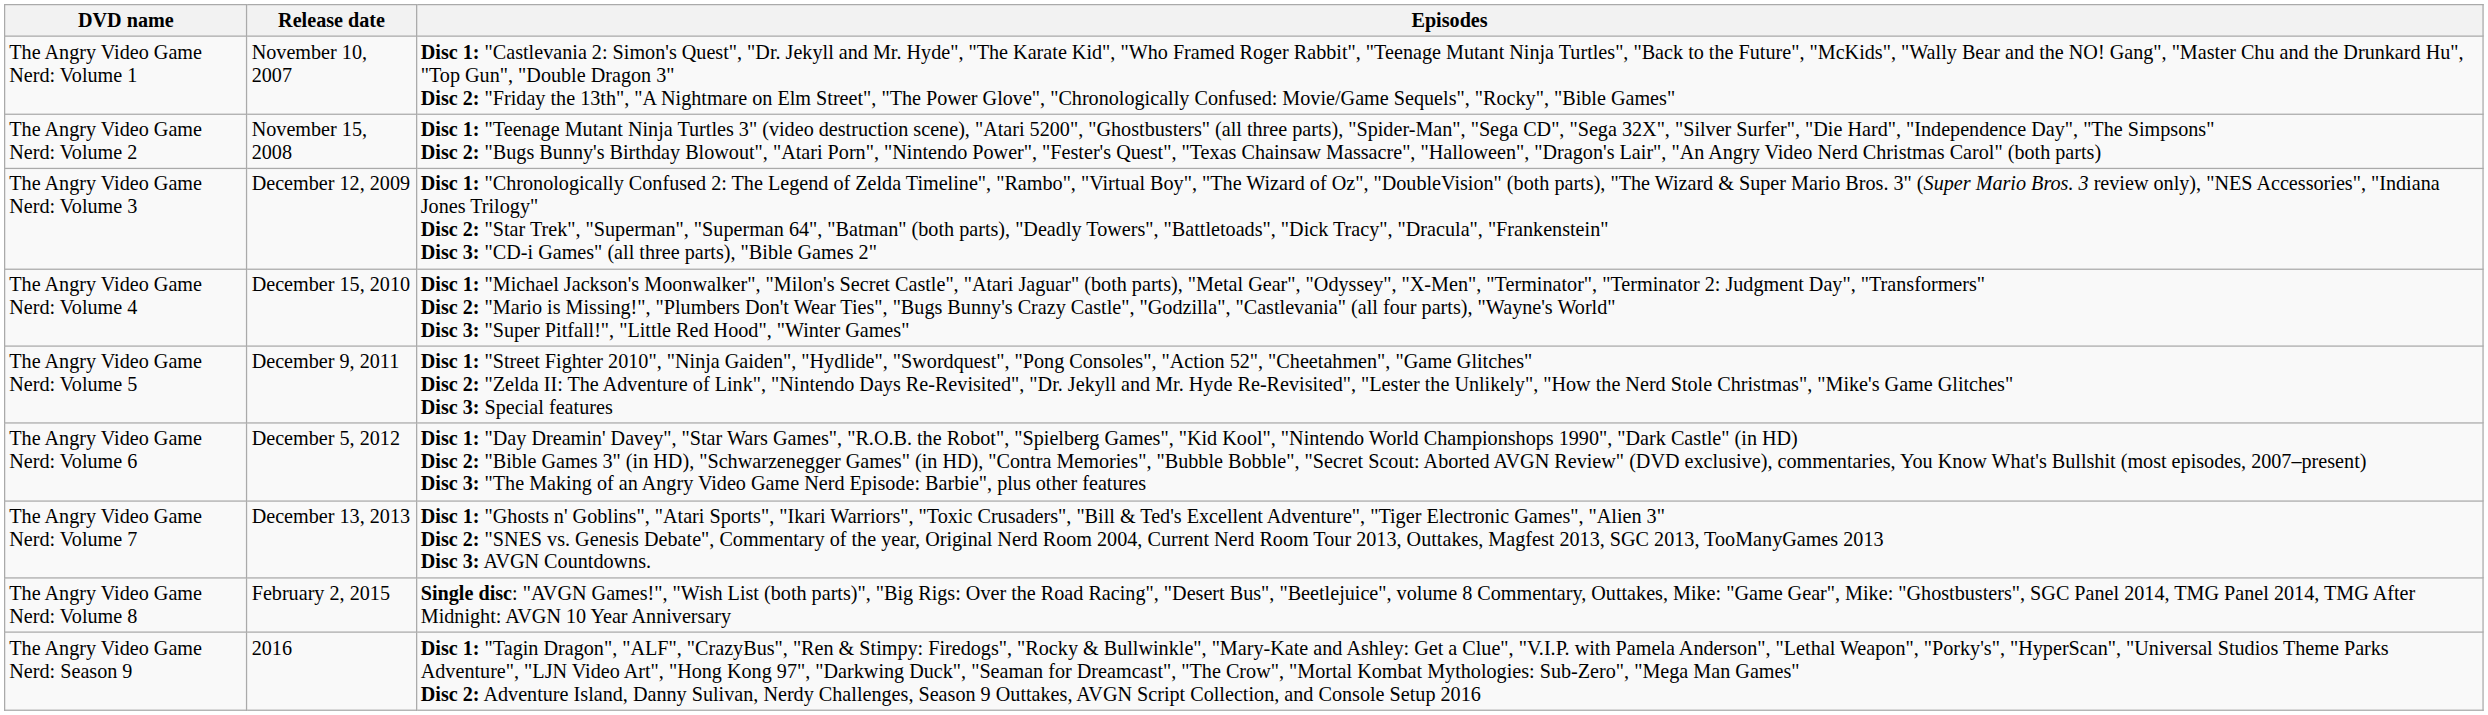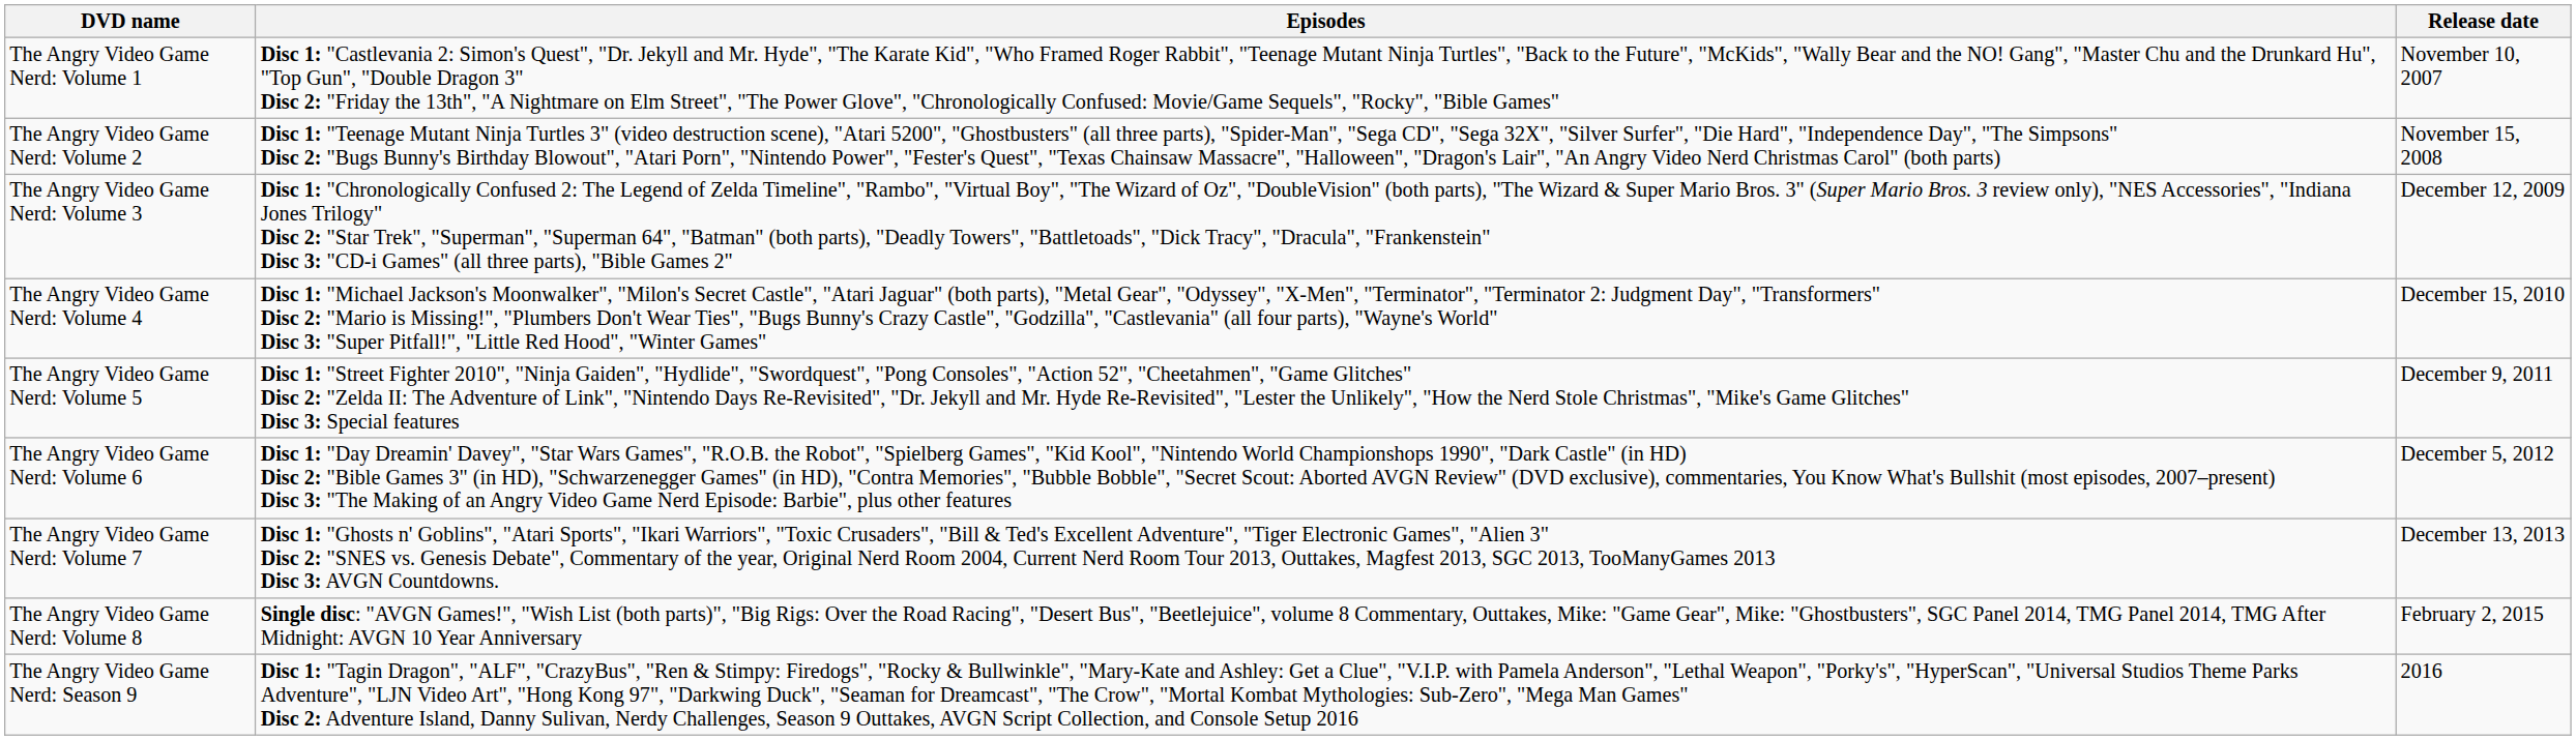columns swapped: Release date <-> Episodes
